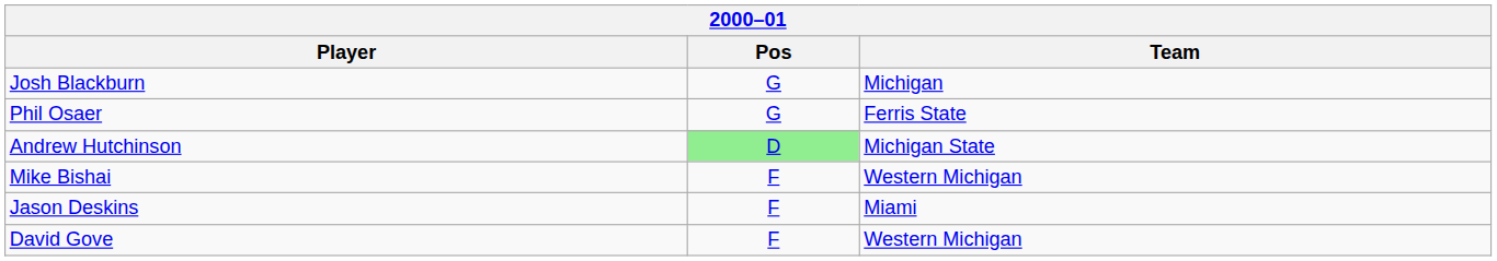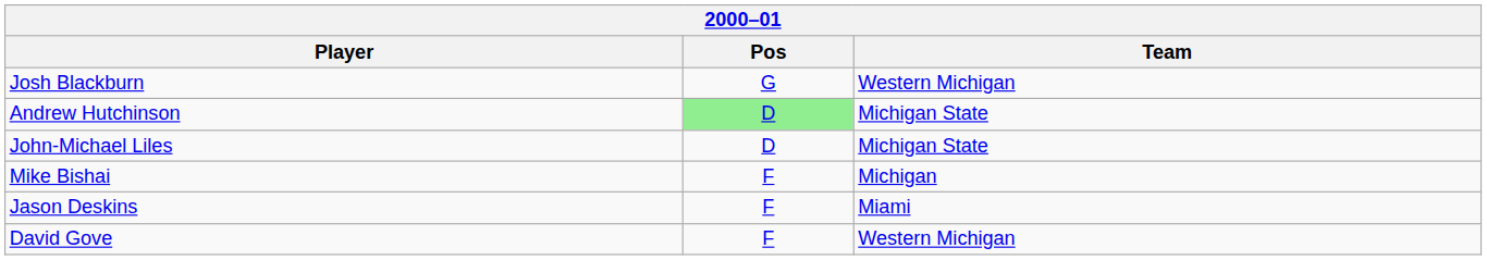Josh Blackburn | Team: Michigan -> Western Michigan
- row: Phil Osaer | G | Ferris State
+ row: John-Michael Liles | D | Michigan State
Mike Bishai | Team: Western Michigan -> Michigan
